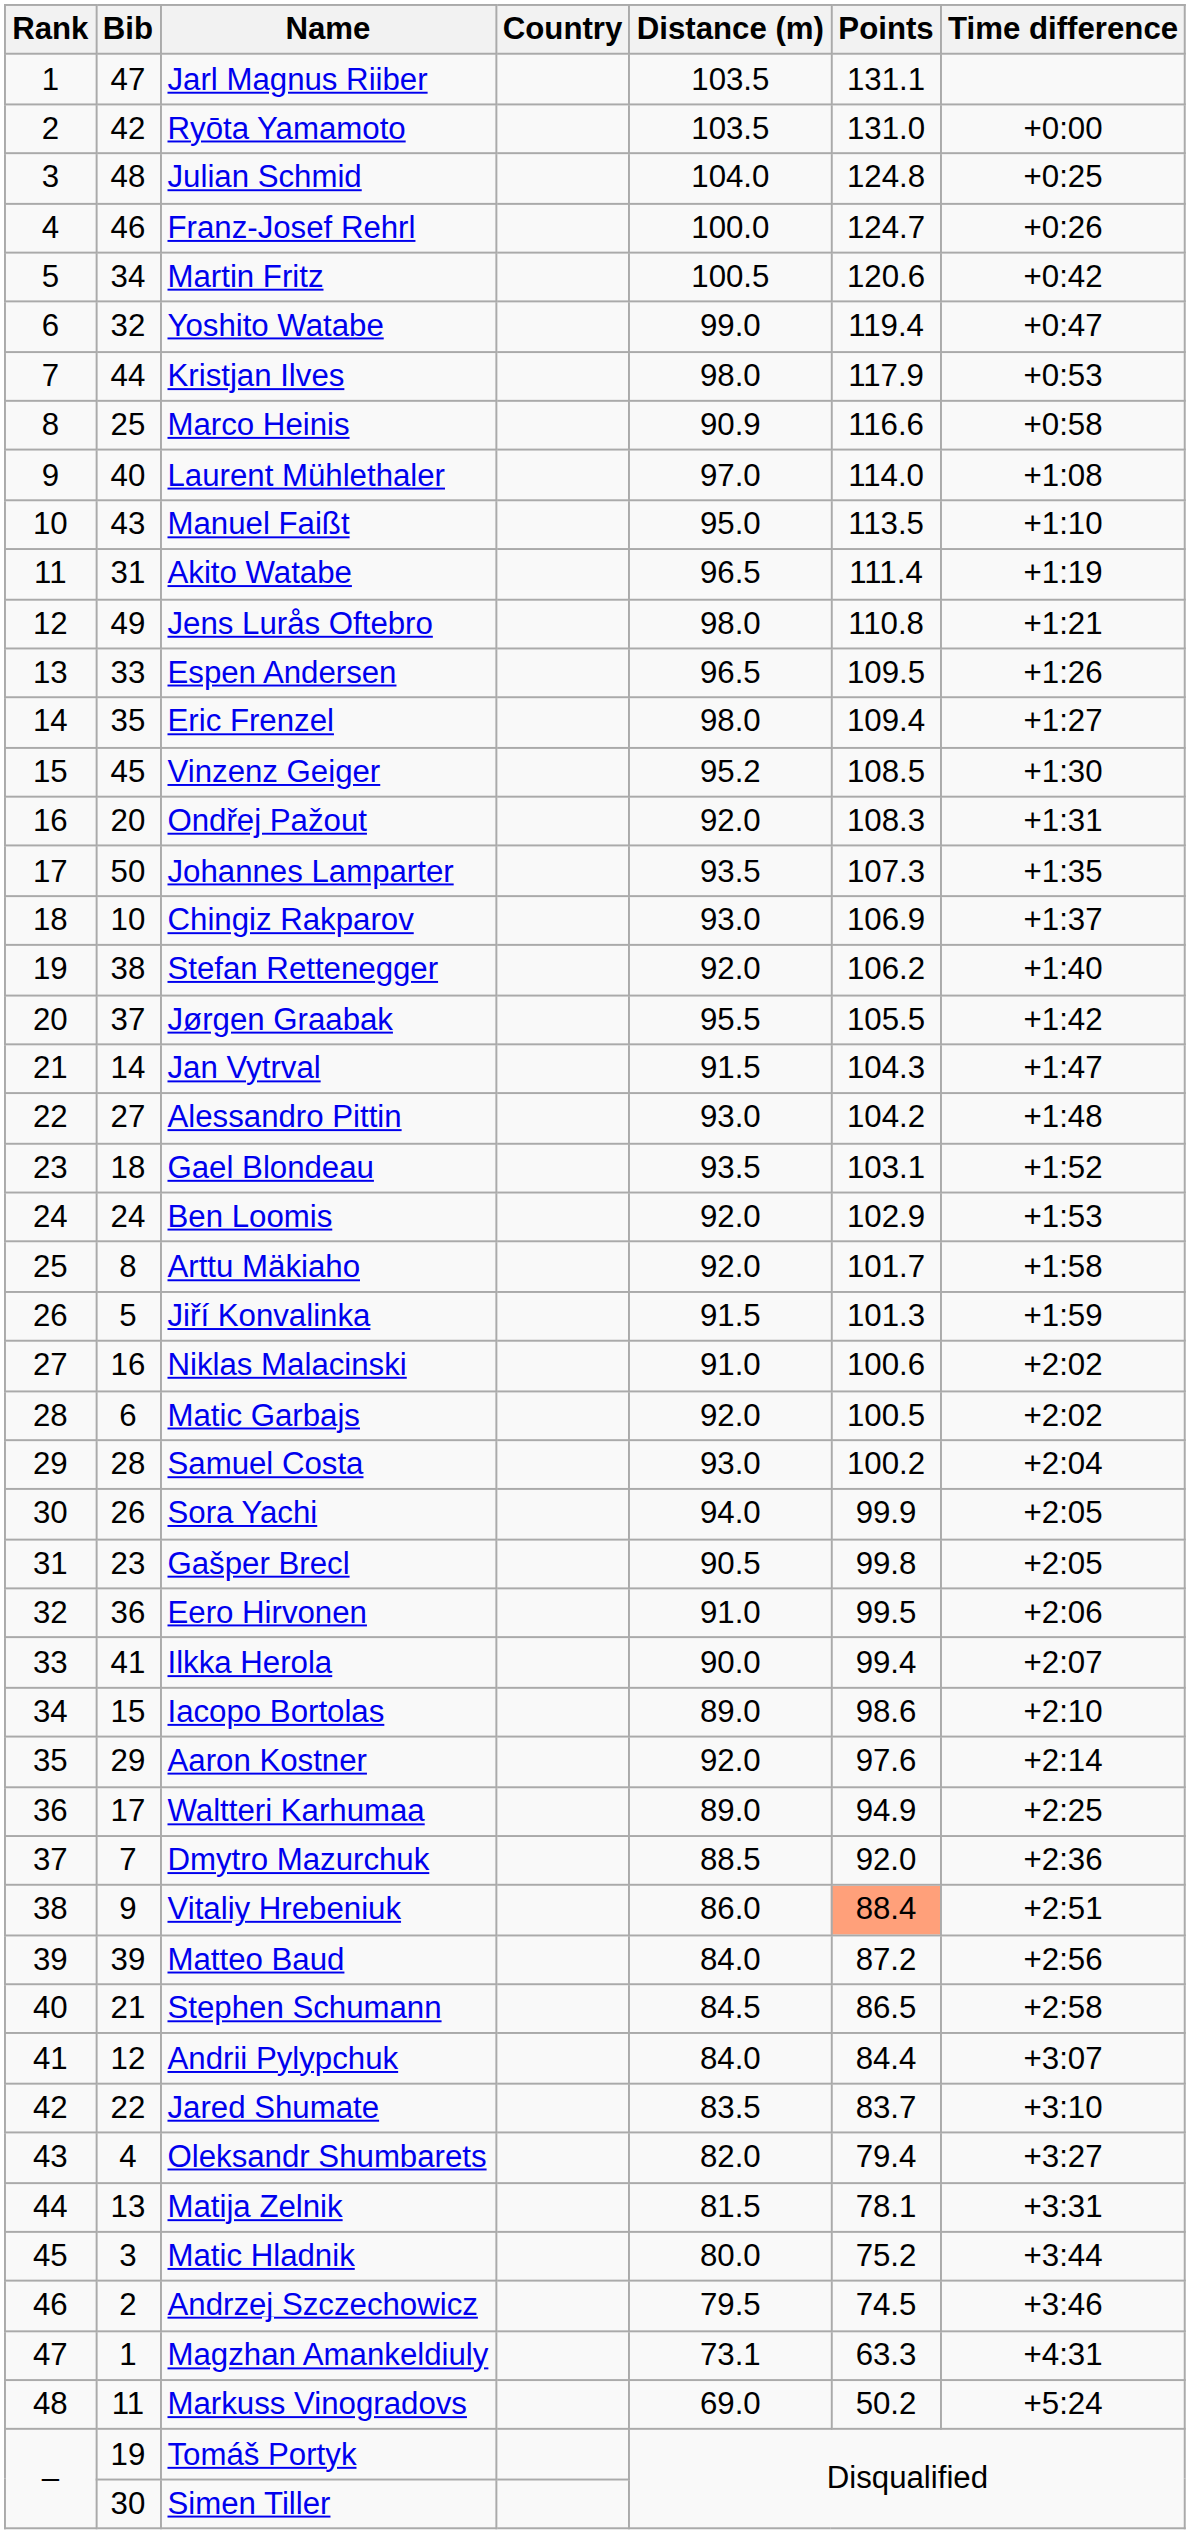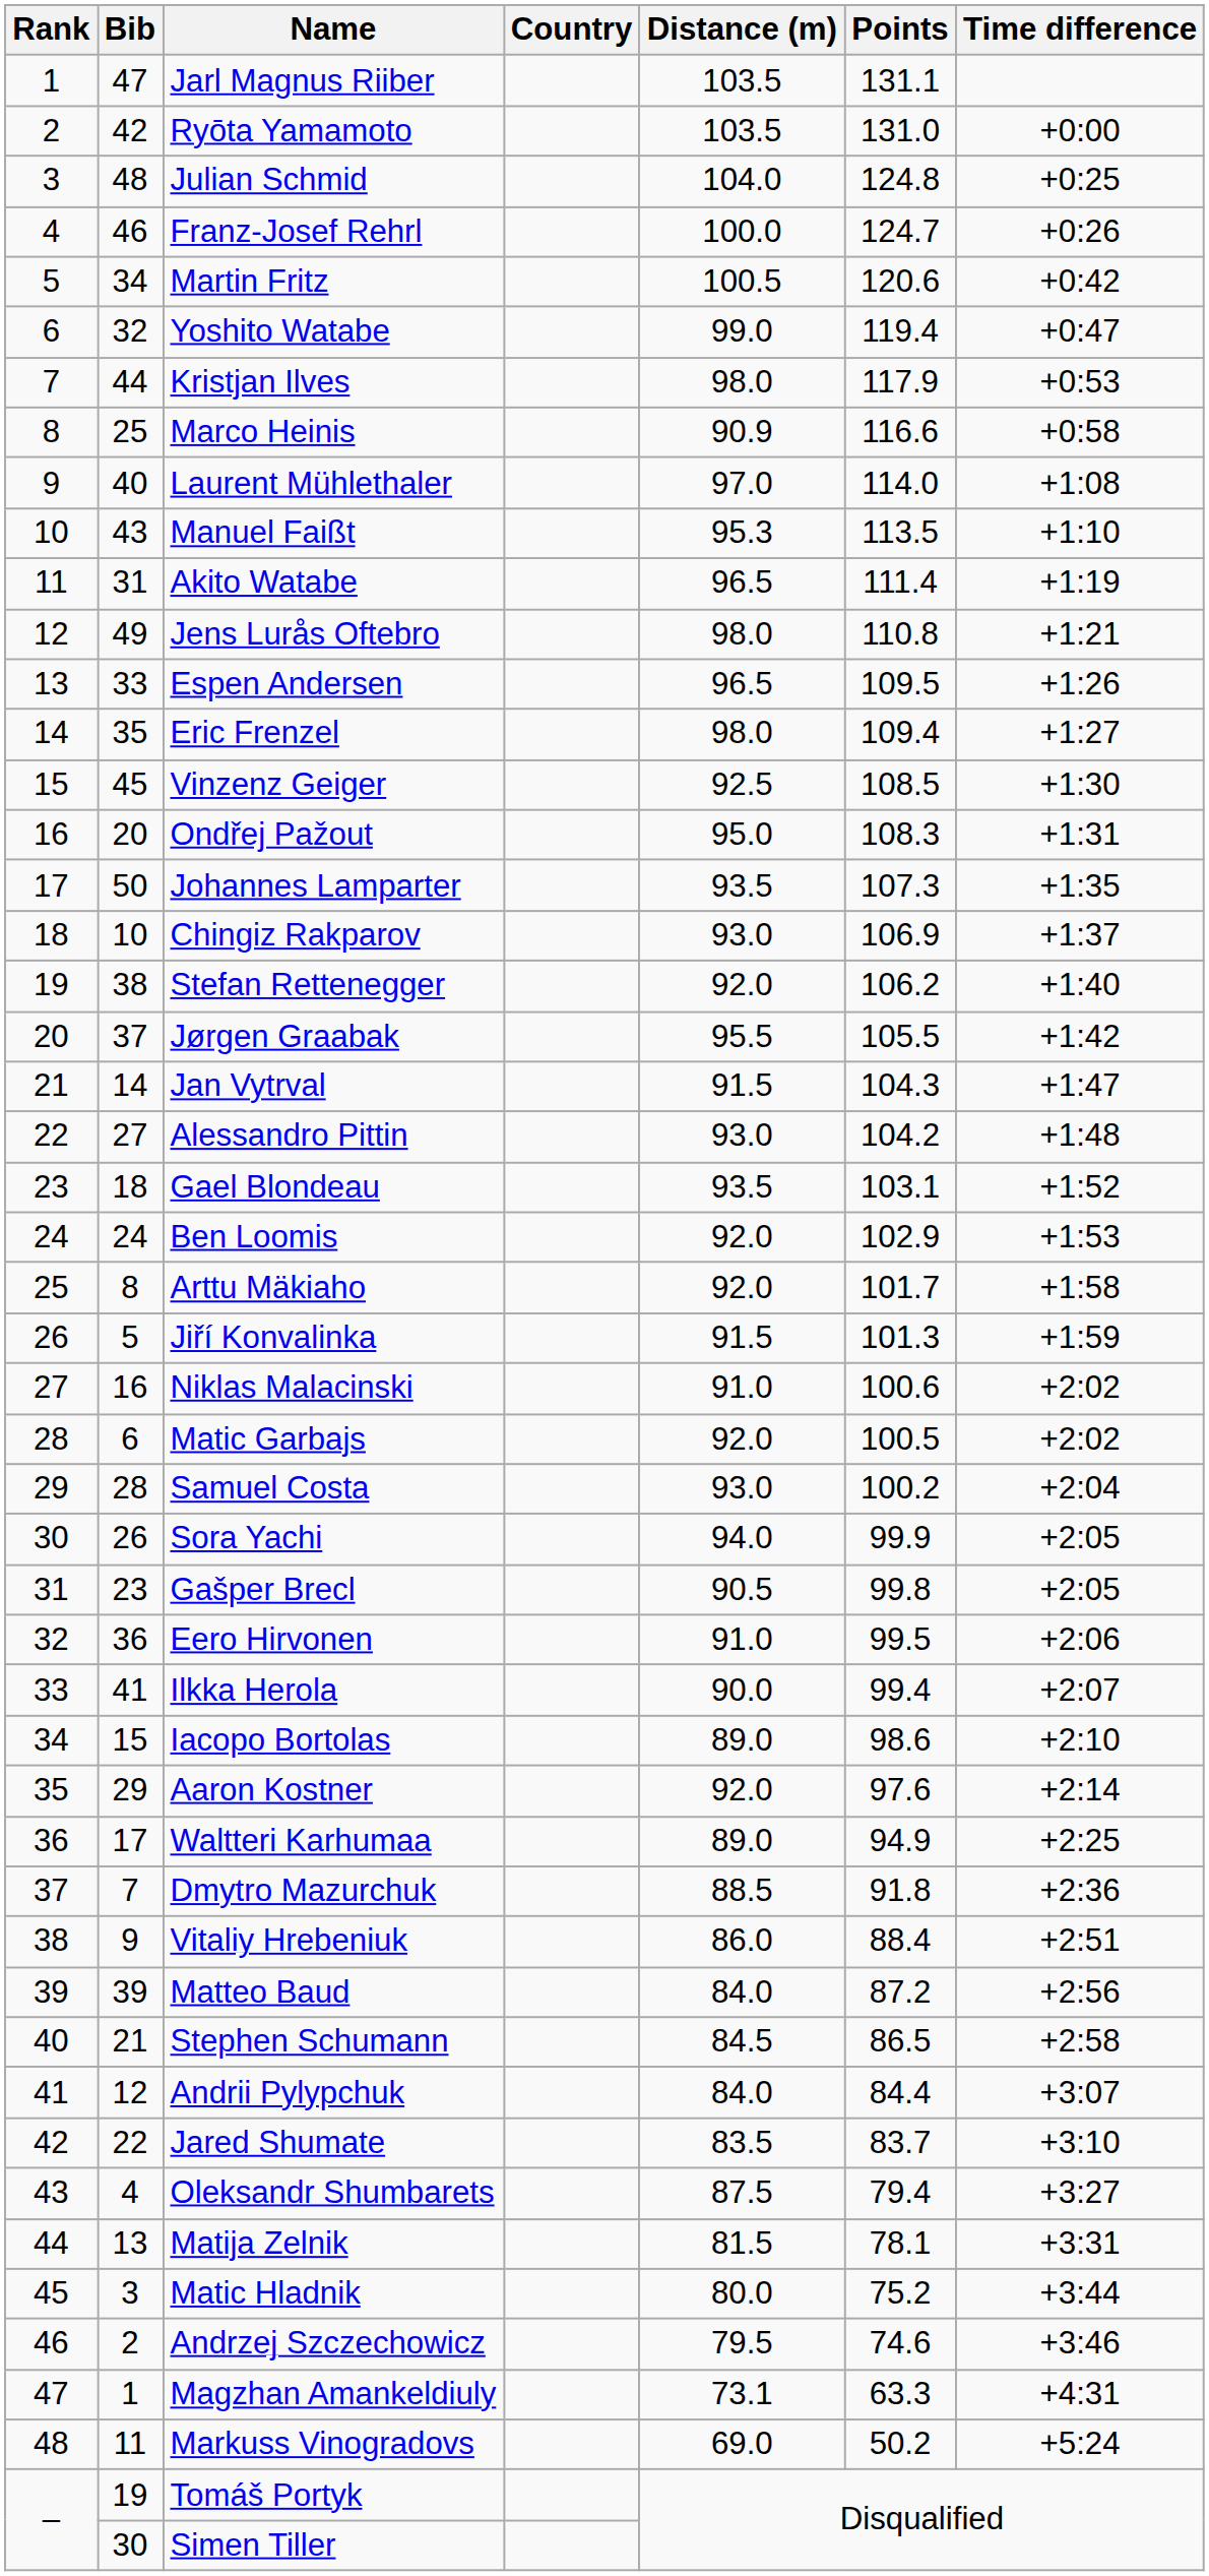Manuel Faißt | Distance (m): 95.0 -> 95.3
Vinzenz Geiger | Distance (m): 95.2 -> 92.5
Ondřej Pažout | Distance (m): 92.0 -> 95.0
Dmytro Mazurchuk | Points: 92.0 -> 91.8
Vitaliy Hrebeniuk | Points: lightsalmon background -> no background
Oleksandr Shumbarets | Distance (m): 82.0 -> 87.5
Andrzej Szczechowicz | Points: 74.5 -> 74.6
